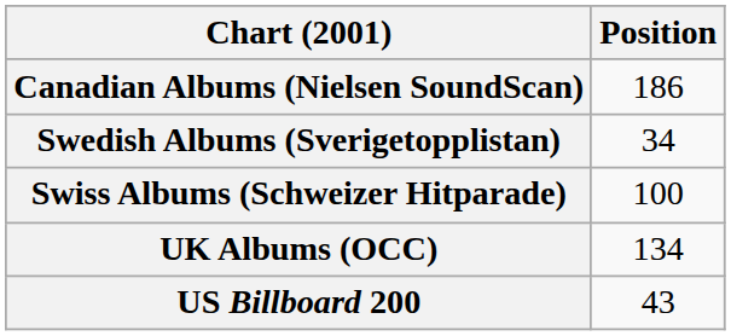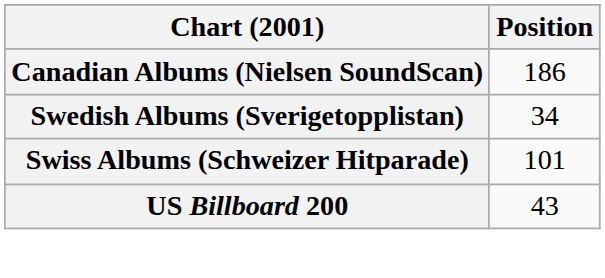Swiss Albums (Schweizer Hitparade) | Position: 100 -> 101
- row: UK Albums (OCC) | 134
